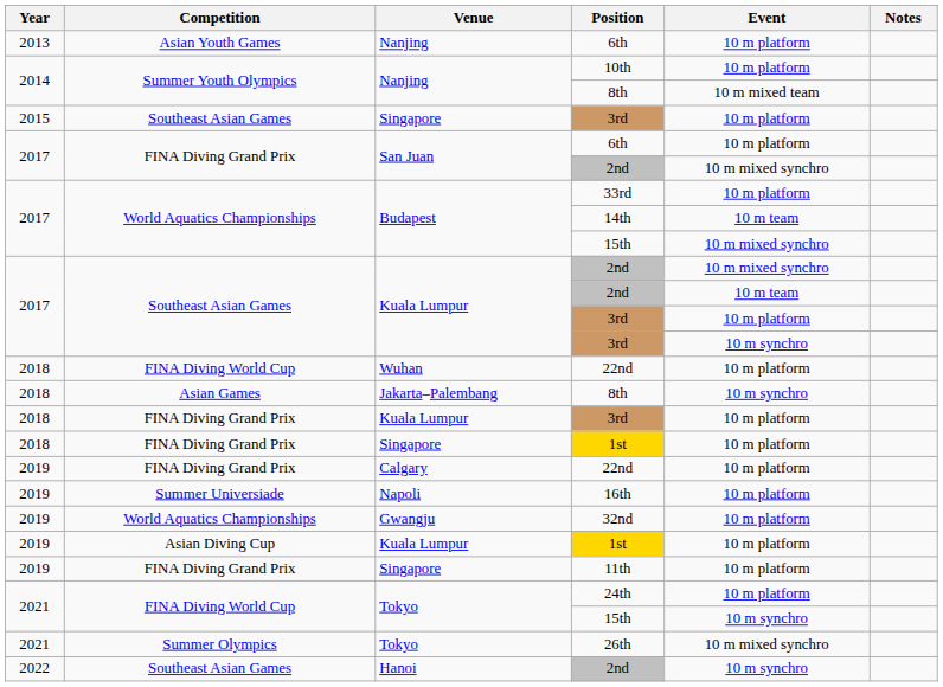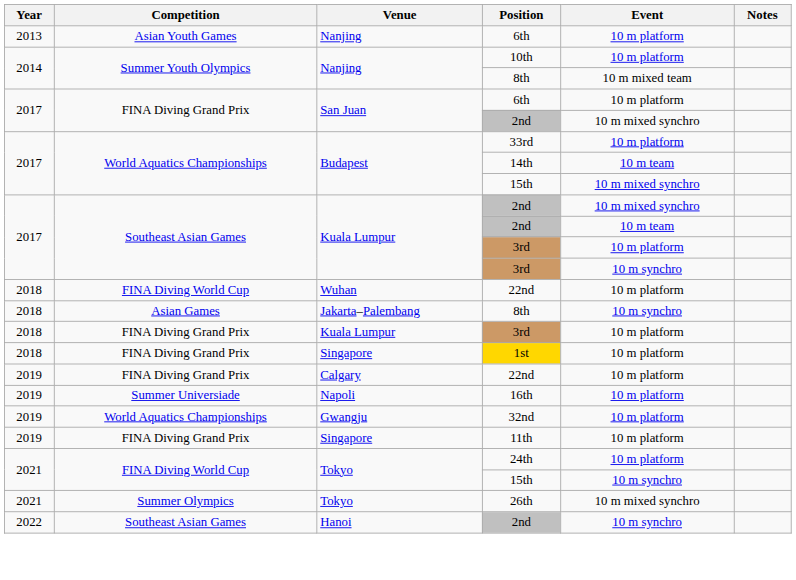- row: 2015 | Southeast Asian Games | Singapore | 3rd | 10 m platform
- row: 2019 | Asian Diving Cup | Kuala Lumpur | 1st | 10 m platform
